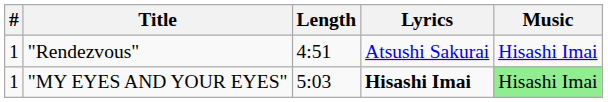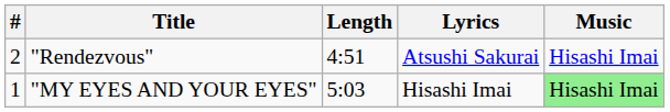"Rendezvous" | #: 1 -> 2
"MY EYES AND YOUR EYES" | Lyrics: bold -> normal
